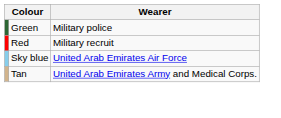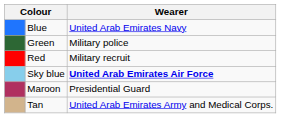+ row: Blue | United Arab Emirates Navy
Sky blue | Wearer: normal -> bold
+ row: Maroon | Presidential Guard
